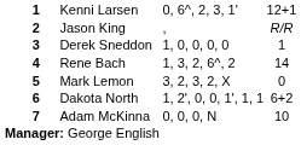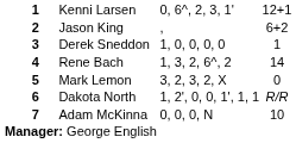Jason King | column 5: R/R -> 6+2
Dakota North | column 5: 6+2 -> R/R
